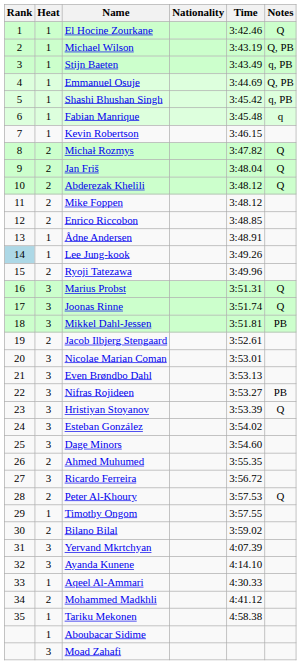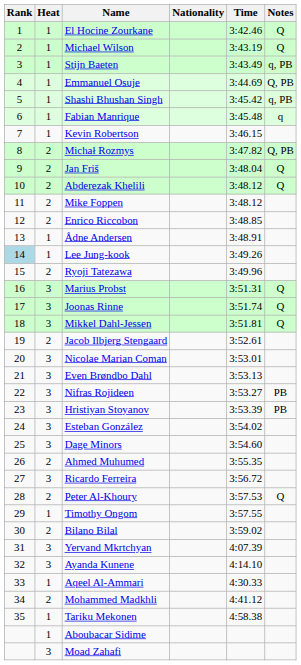Michael Wilson | Notes: Q, PB -> Q
Michał Rozmys | Notes: Q -> Q, PB
Mikkel Dahl-Jessen | Notes: PB -> Q
Hristiyan Stoyanov | Notes: Q -> PB
